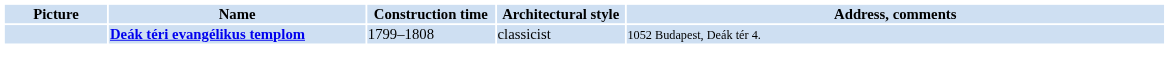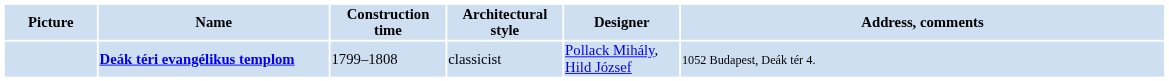+ column: Designer | Pollack Mihály, Hild József
